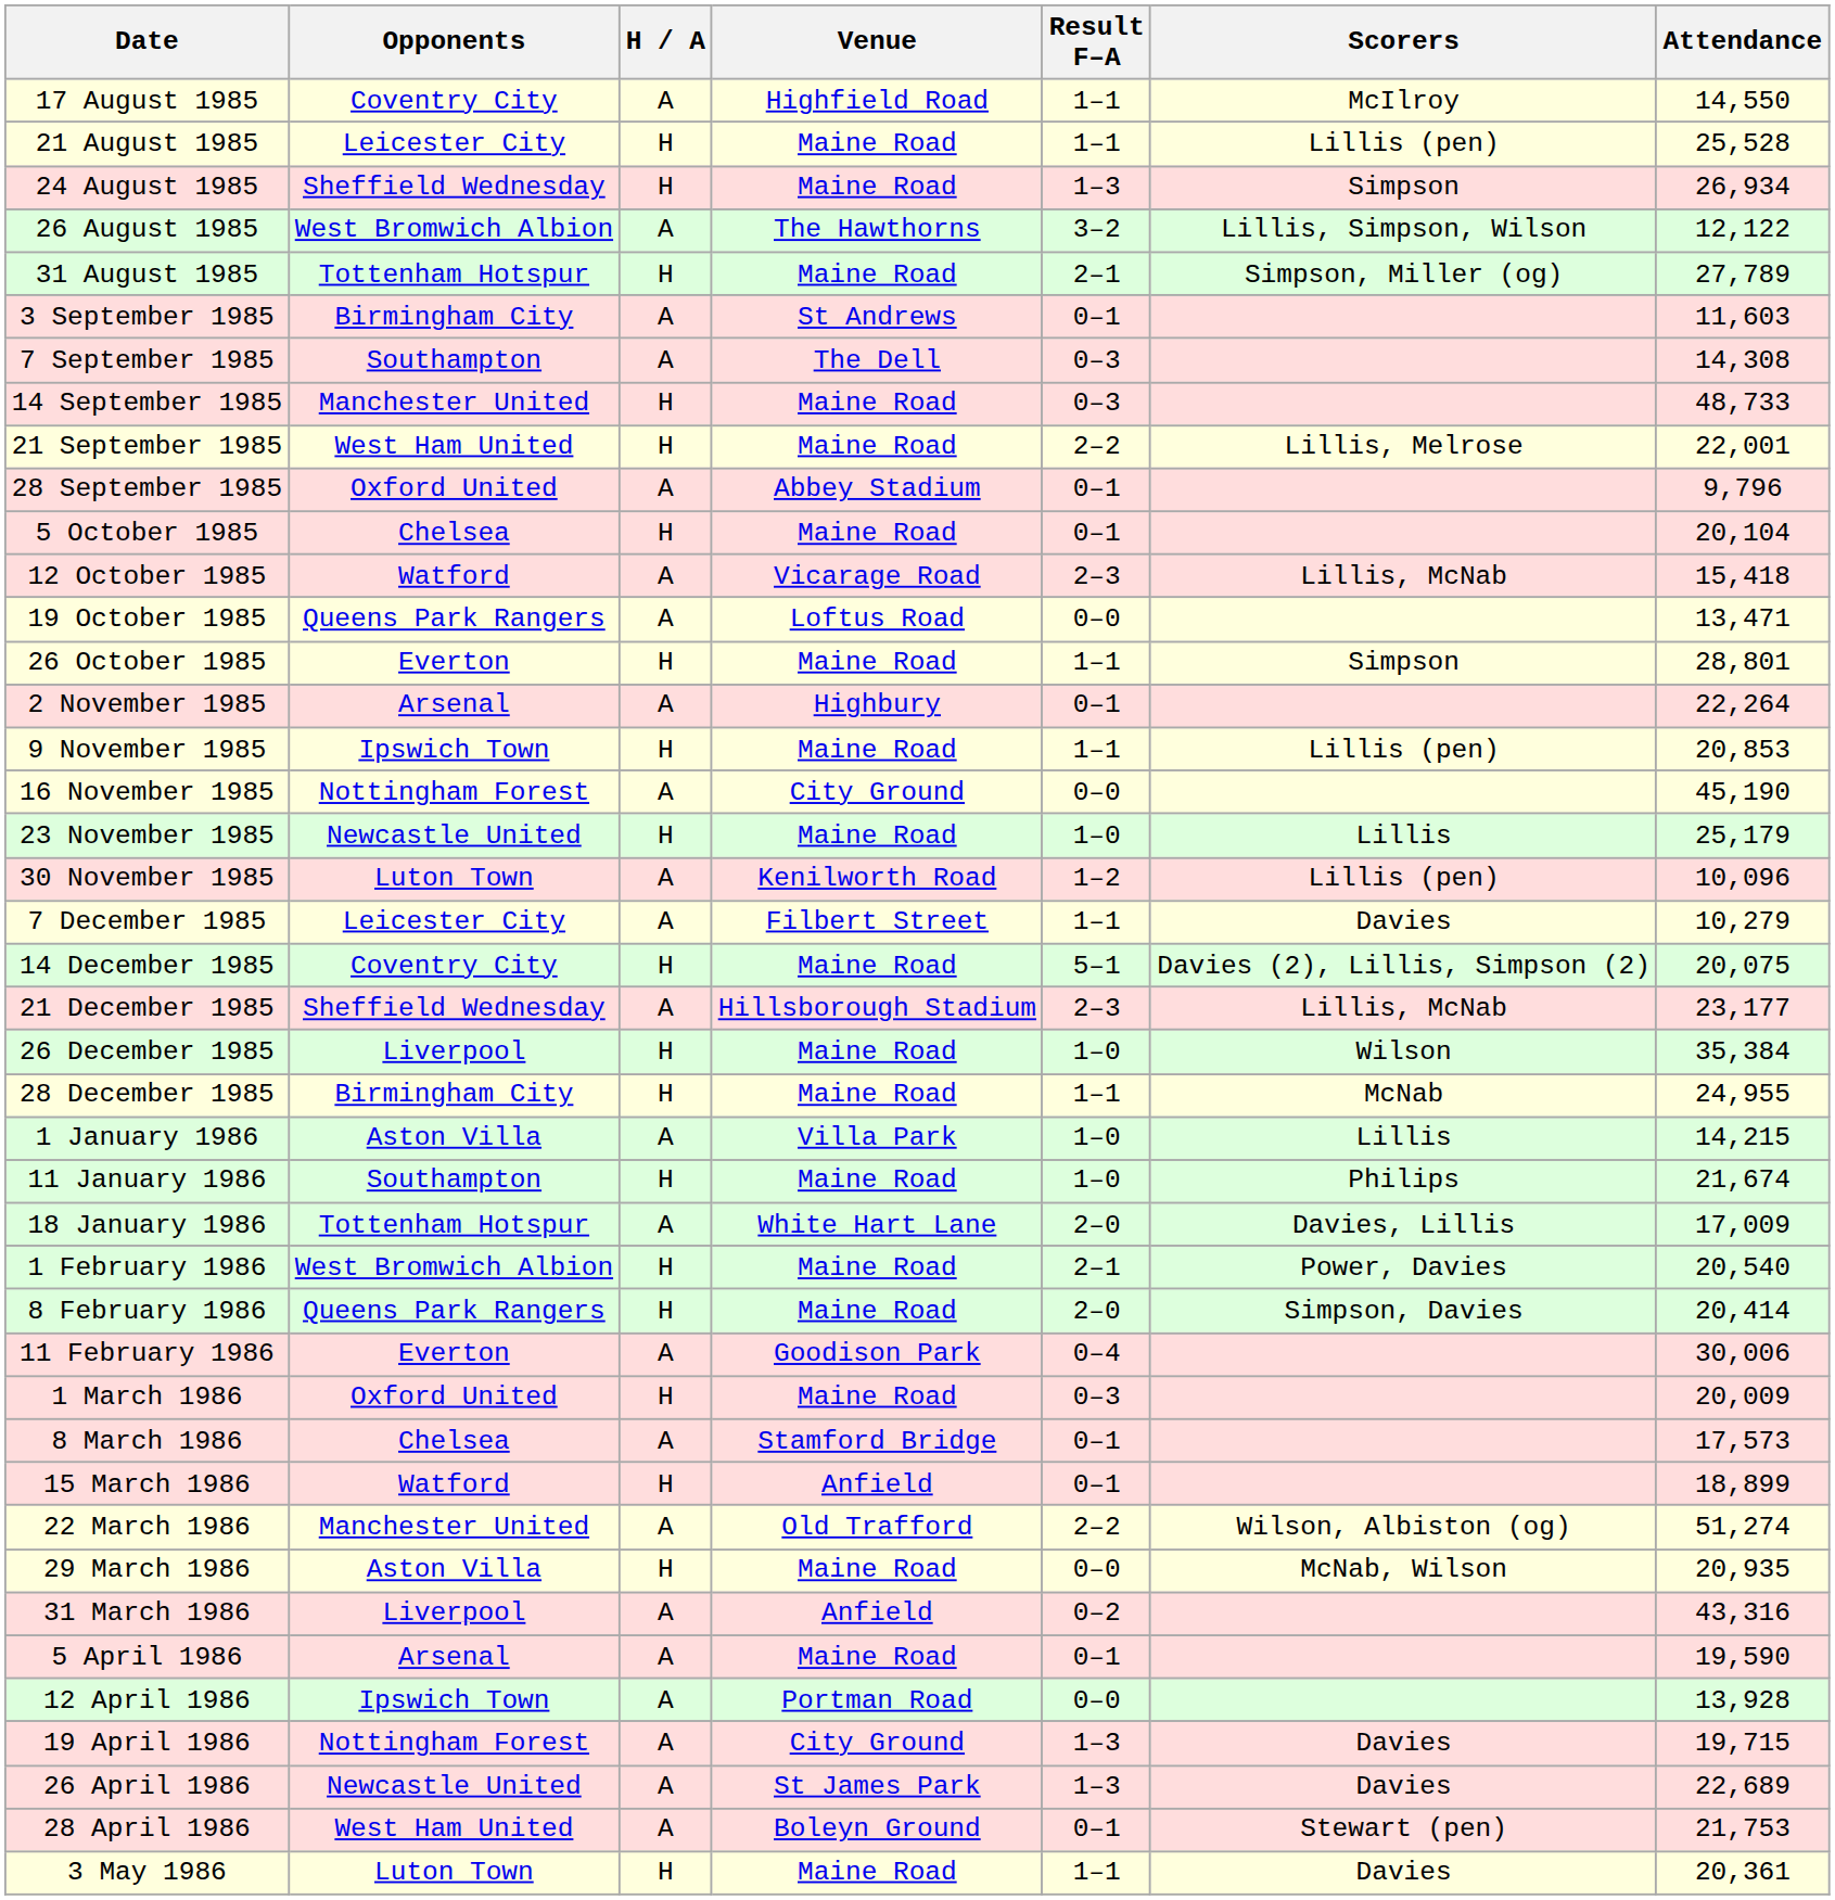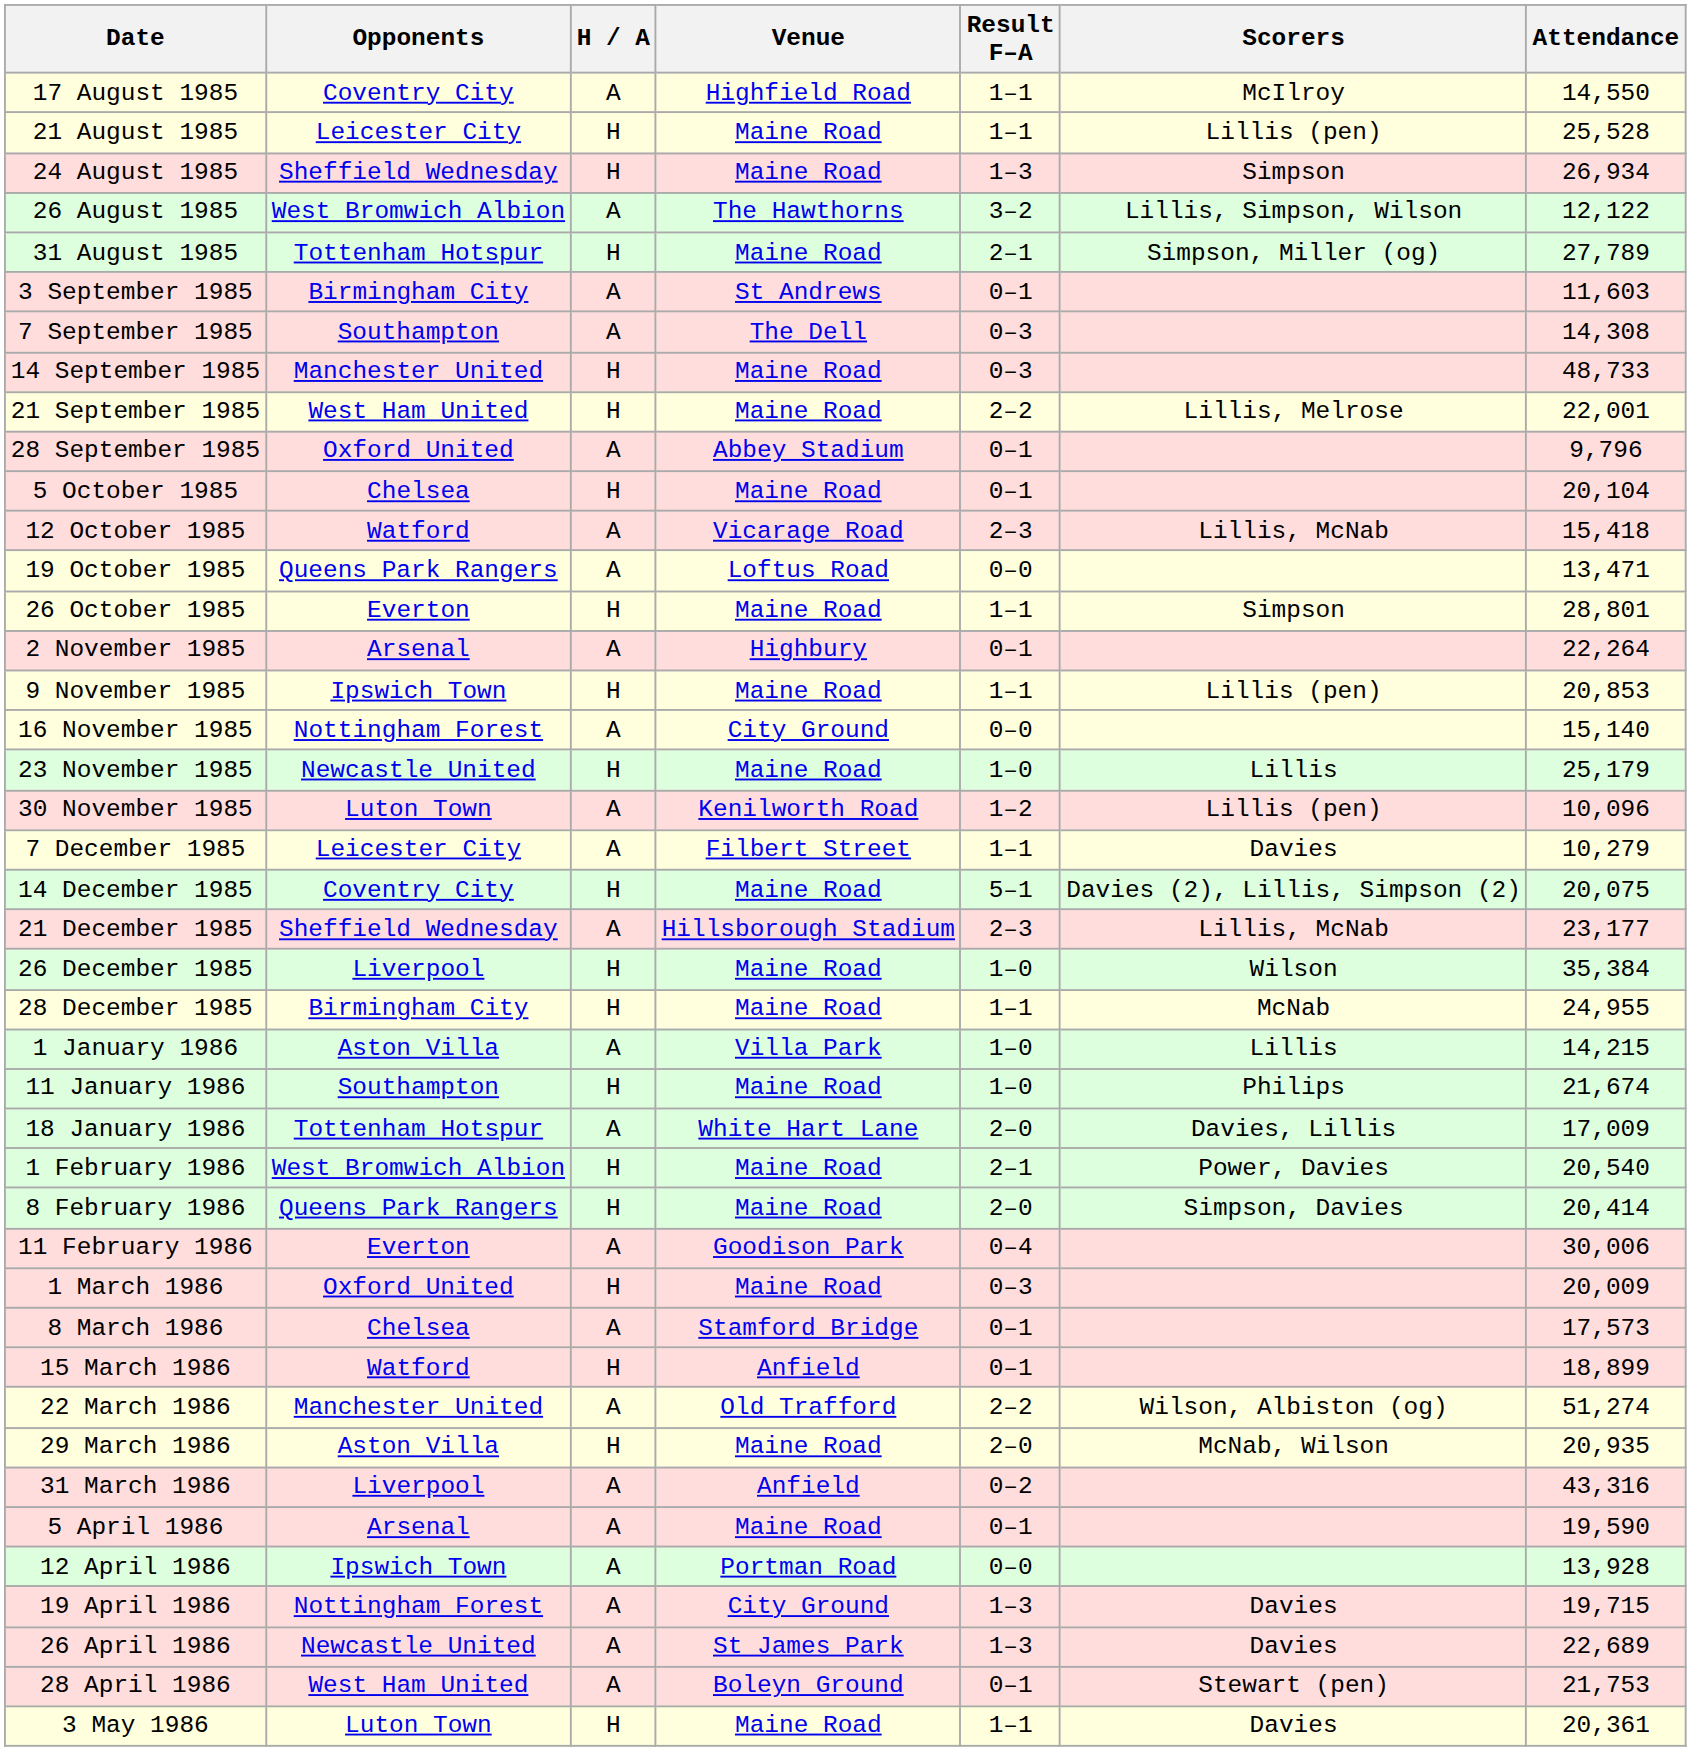16 November 1985 | Attendance: 45,190 -> 15,140
29 March 1986 | Result F–A: 0–0 -> 2–0
